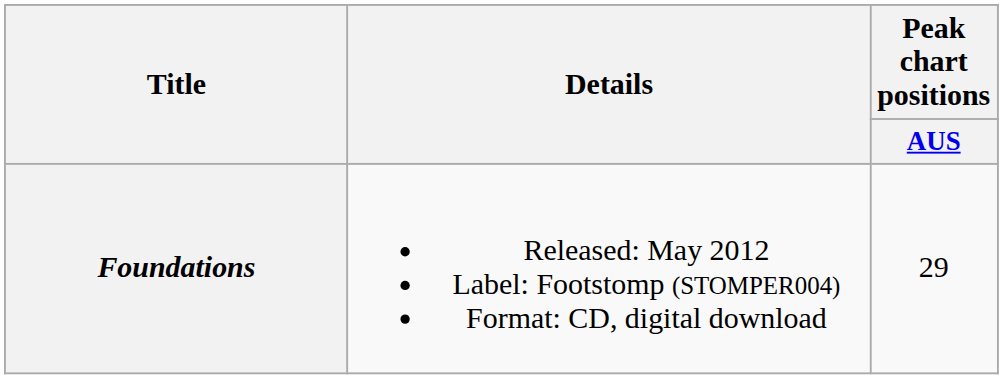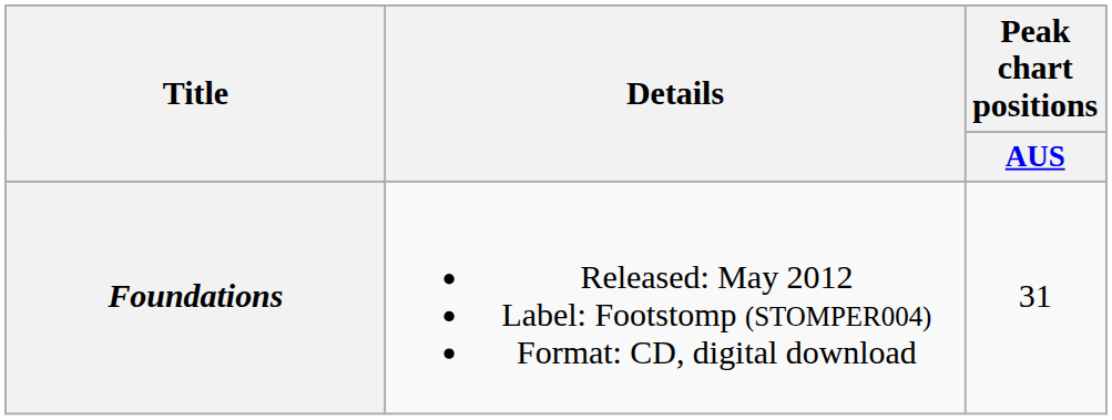Foundations | Peak chart positions / AUS: 29 -> 31
